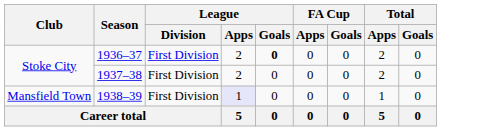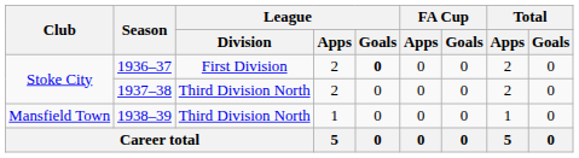1937–38 | League / Division: First Division -> Third Division North
1938–39 | League / Division: First Division -> Third Division North
1938–39 | League / Apps: lavender background -> no background
